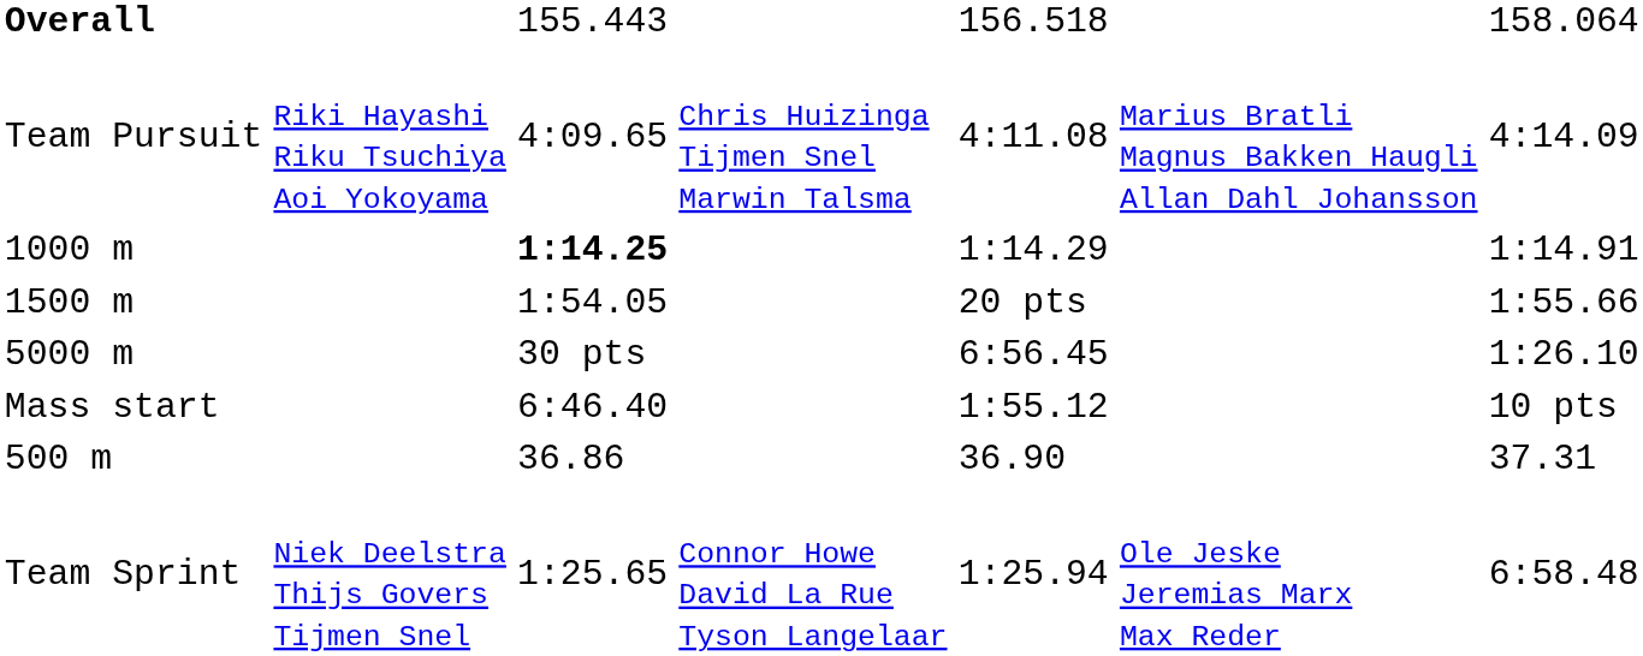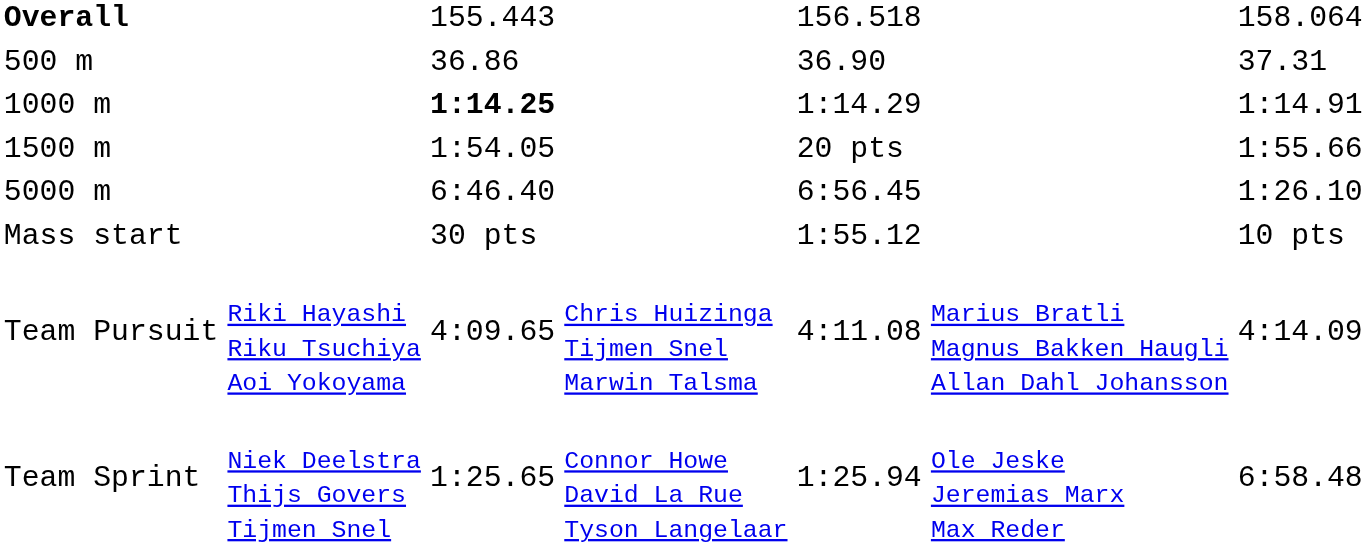rows swapped: 500 m <-> Team Pursuit
5000 m | column 3: 30 pts -> 6:46.40
Mass start | column 3: 6:46.40 -> 30 pts
